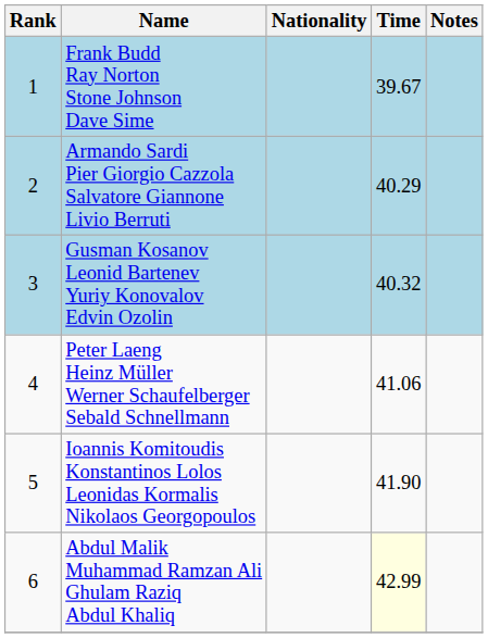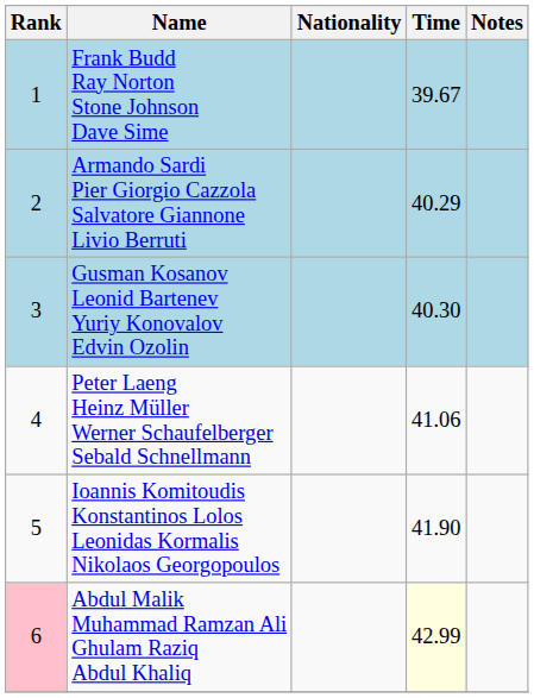Gusman Kosanov Leonid Bartenev Yuriy Konovalov Edvin Ozolin | Time: 40.32 -> 40.30
Abdul Malik Muhammad Ramzan Ali Ghulam Raziq Abdul Khaliq | Rank: no background -> pink background
